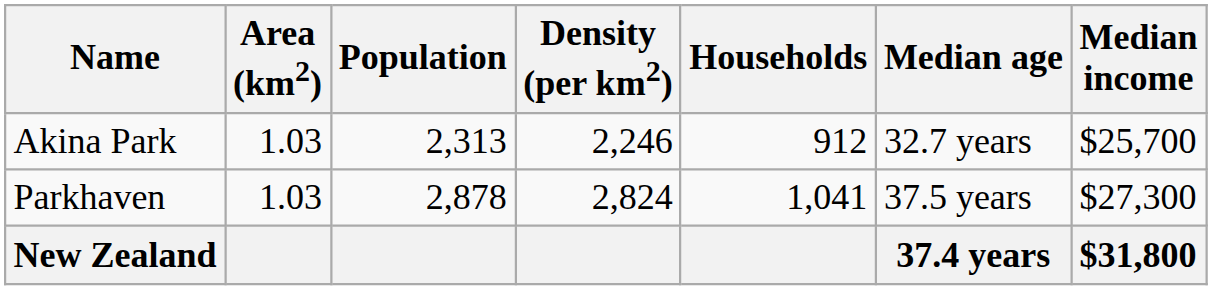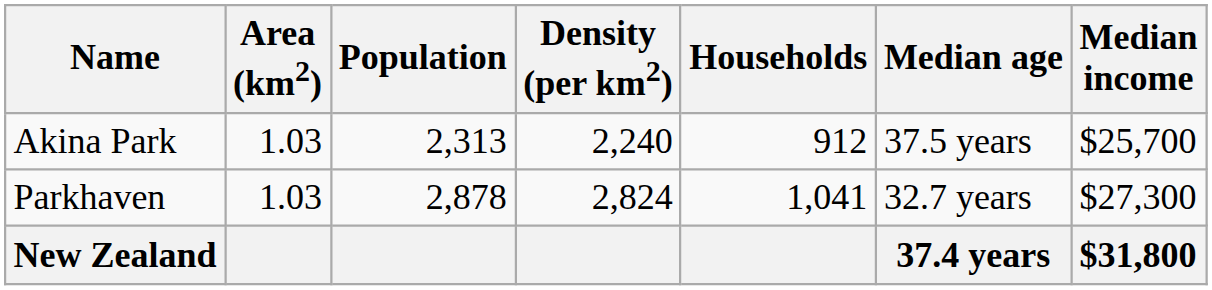Akina Park | Density (per km2): 2,246 -> 2,240
Akina Park | Median age: 32.7 years -> 37.5 years
Parkhaven | Median age: 37.5 years -> 32.7 years
